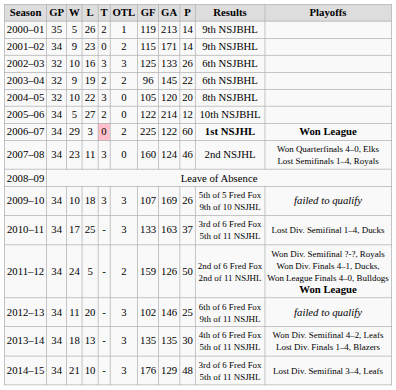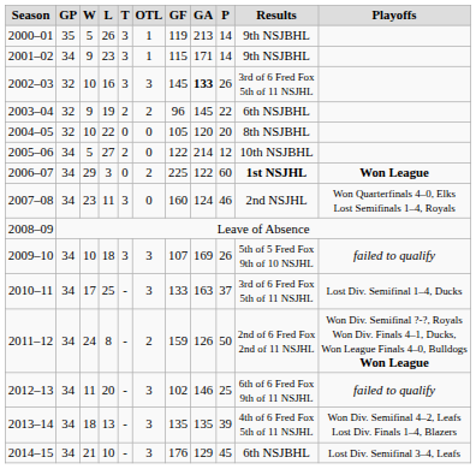2000–01 | T: 2 -> 3
2001–02 | T: 0 -> 3
2001–02 | OTL: 2 -> 1
2002–03 | GF: 125 -> 145
2002–03 | GA: normal -> bold
2002–03 | Results: 6th NSJBHL -> 3rd of 6 Fred Fox 5th of 11 NSJHL
2004–05 | T: 3 -> 0
2006–07 | T: pink background -> no background
2011–12 | L: 5 -> 8
2013–14 | P: 30 -> 39
2014–15 | P: 48 -> 45
2014–15 | Results: 3rd of 6 Fred Fox 5th of 11 NSJHL -> 6th NSJBHL
